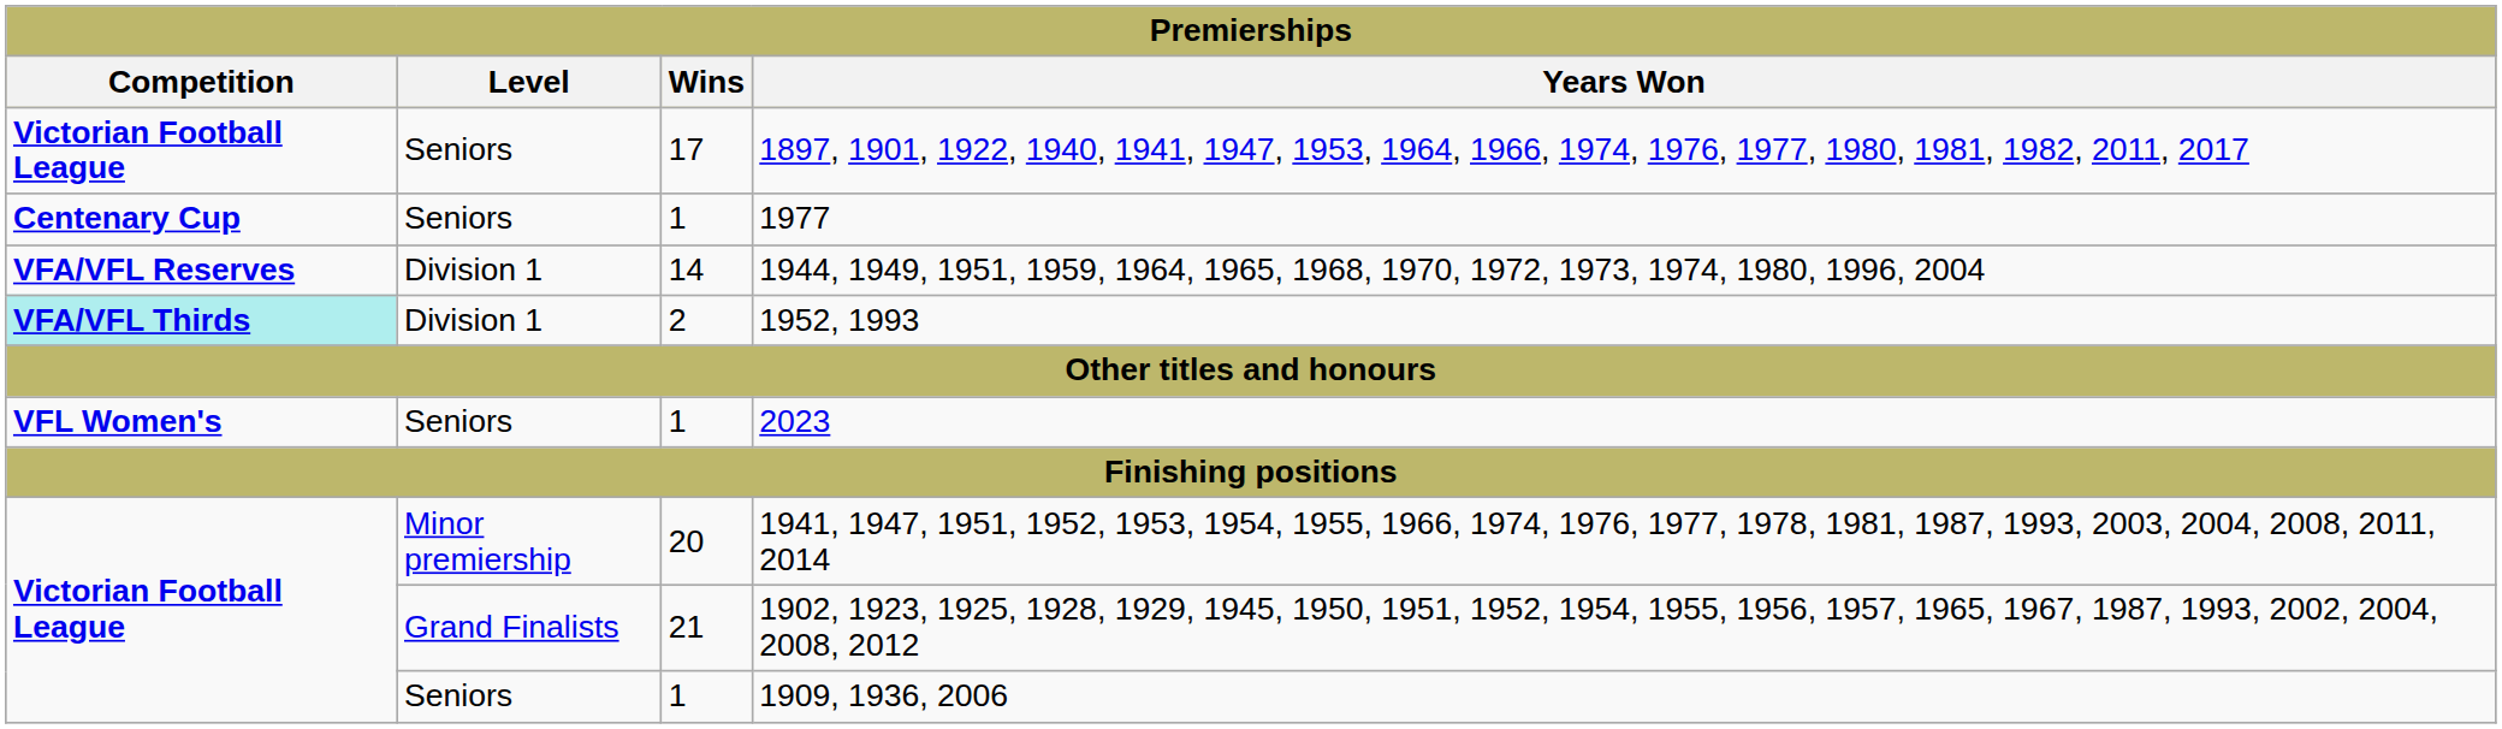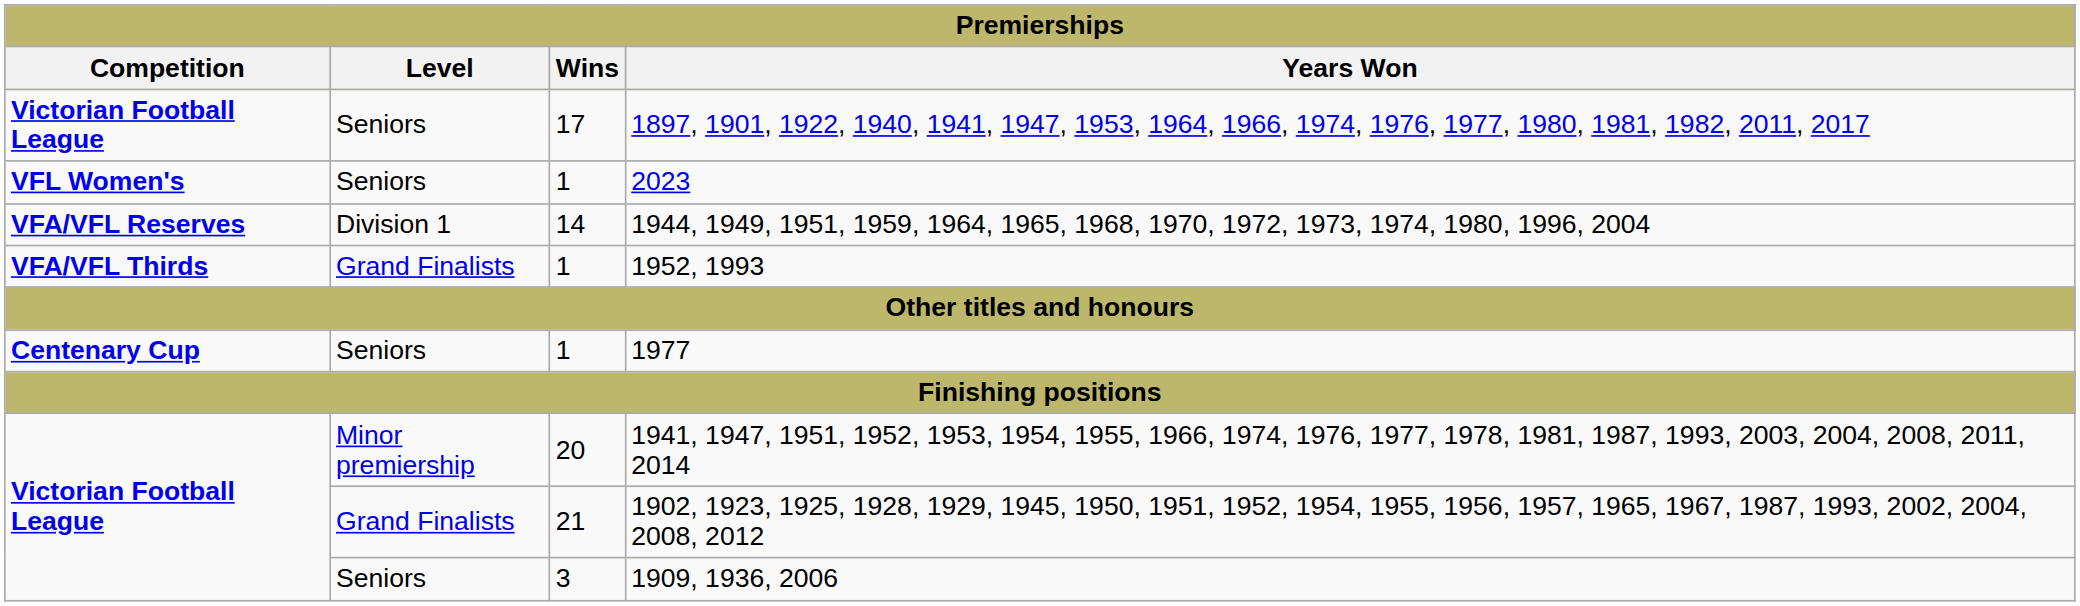rows swapped: 2023 <-> 1977
1952, 1993 | Competition: paleturquoise background -> no background
1952, 1993 | Level: Division 1 -> Grand Finalists
1952, 1993 | Wins: 2 -> 1
1909, 1936, 2006 | Wins: 1 -> 3
